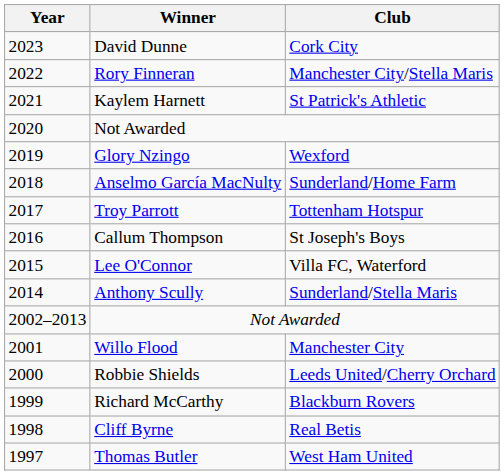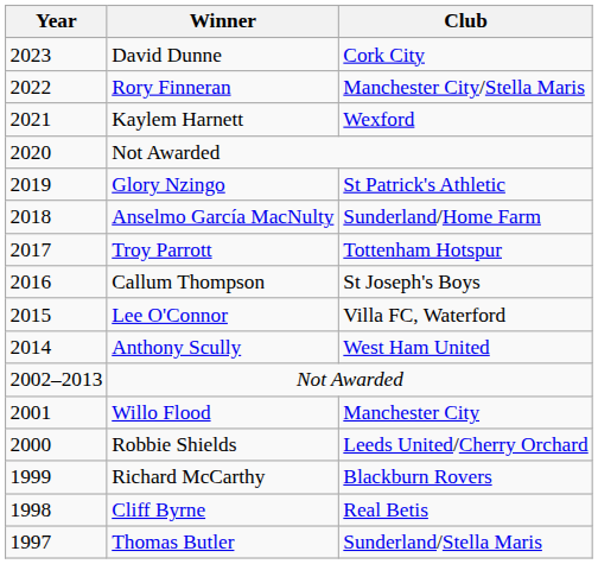Kaylem Harnett | Club: St Patrick's Athletic -> Wexford
Glory Nzingo | Club: Wexford -> St Patrick's Athletic
Anthony Scully | Club: Sunderland/Stella Maris -> West Ham United
Thomas Butler | Club: West Ham United -> Sunderland/Stella Maris
